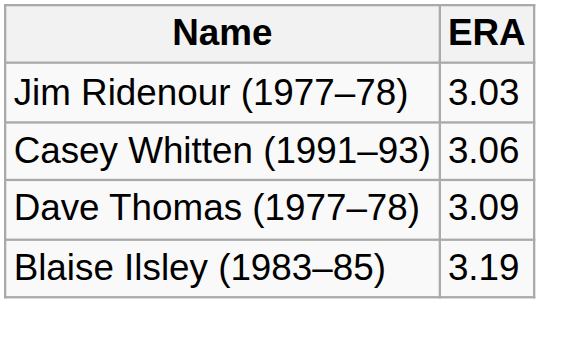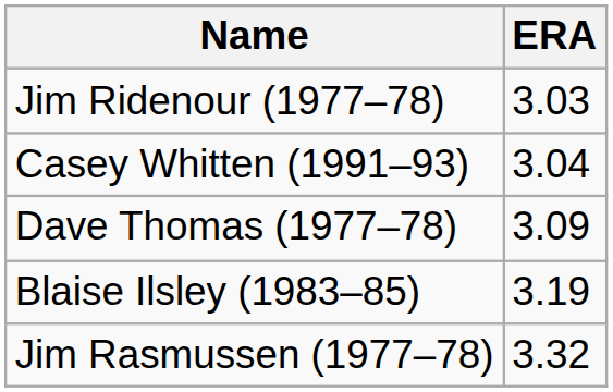Casey Whitten (1991–93) | ERA: 3.06 -> 3.04
+ row: Jim Rasmussen (1977–78) | 3.32
